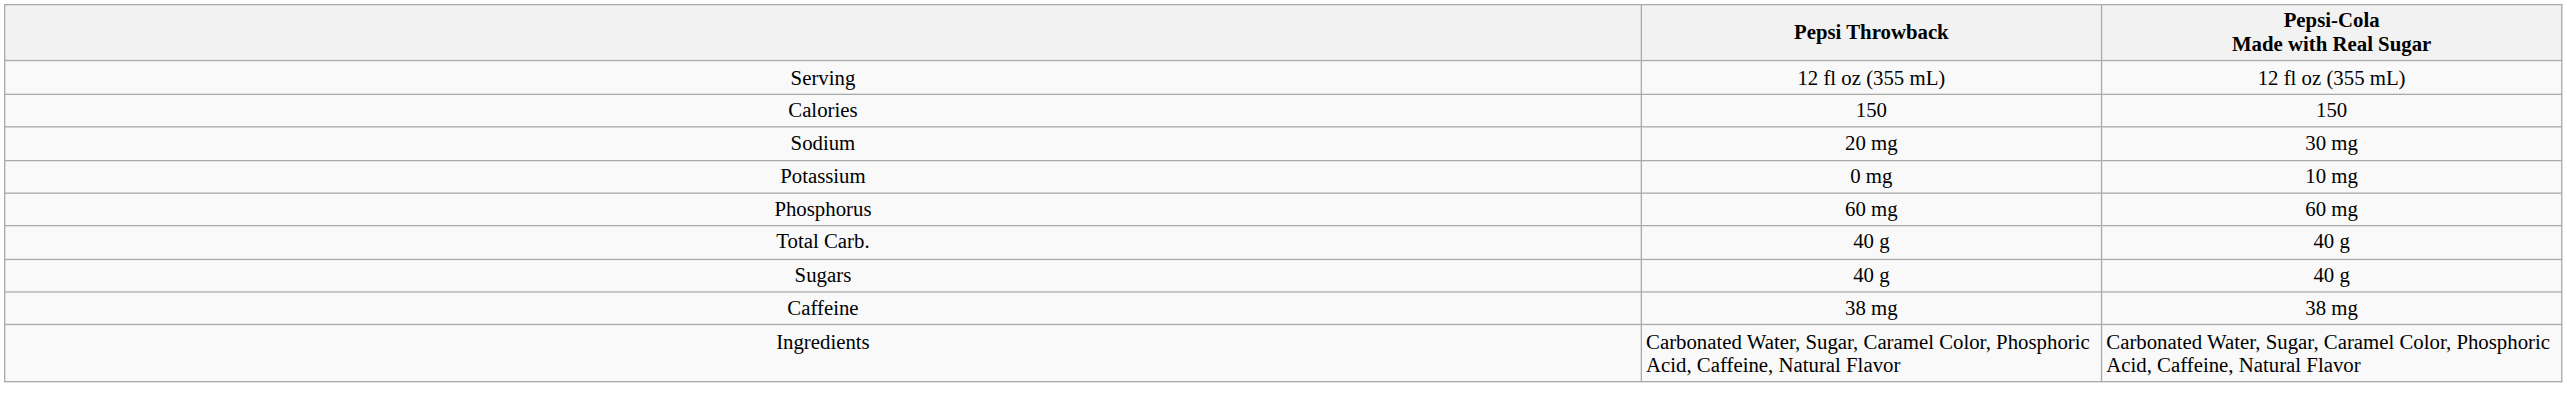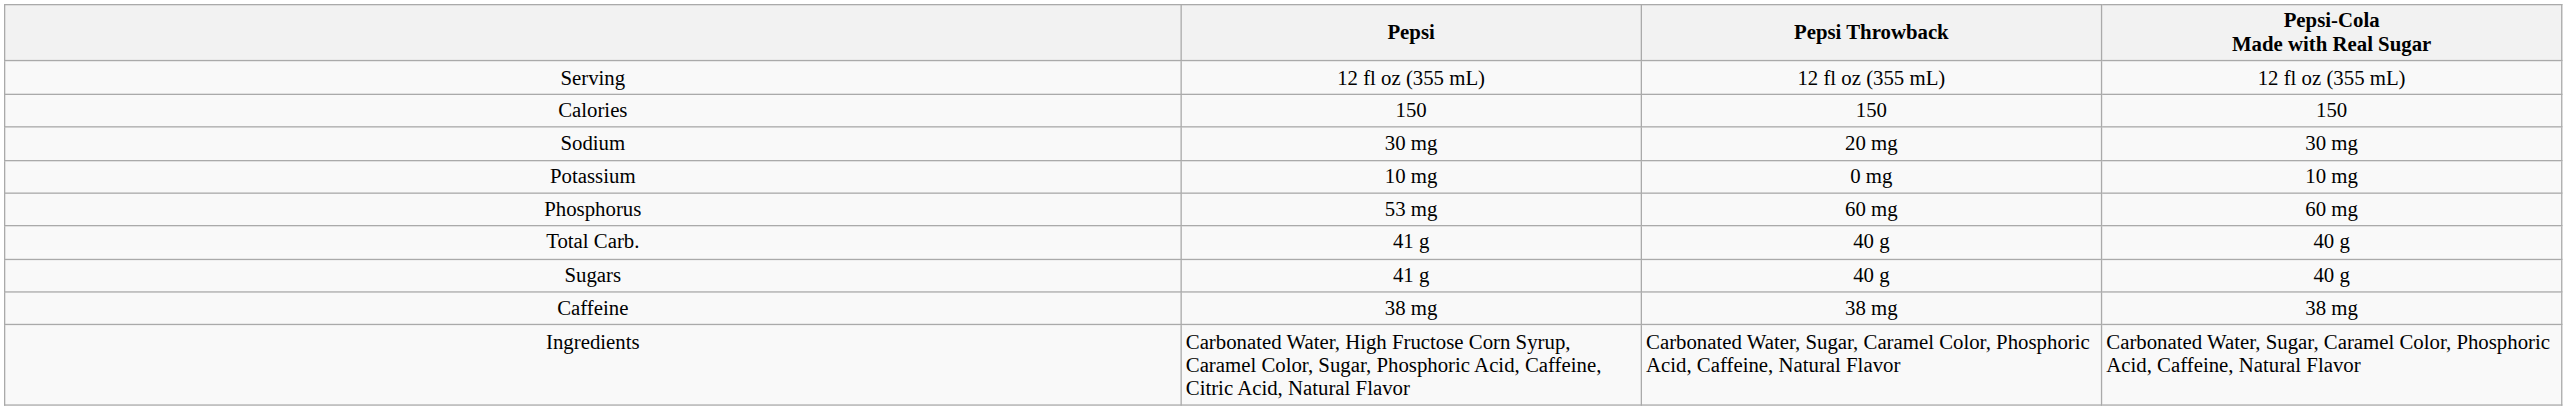+ column: Pepsi | 12 fl oz (355 mL) | 150 | 30 mg | 10 mg | 53 mg | 41 g | 41 g | 38 mg | Carbonated Water, High Fructose Corn Syrup, Caramel Color, Sugar, Phosphoric Acid, Caffeine, Citric Acid, Natural Flavor
